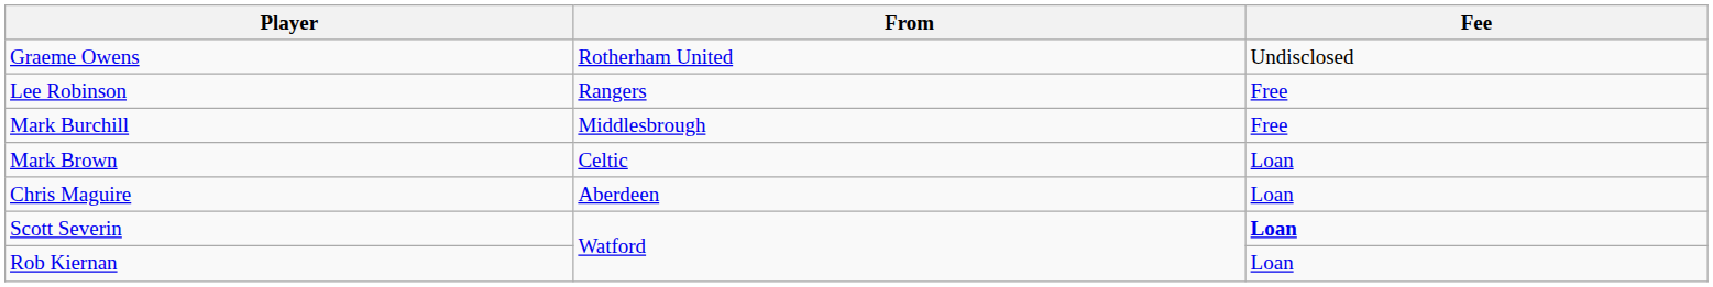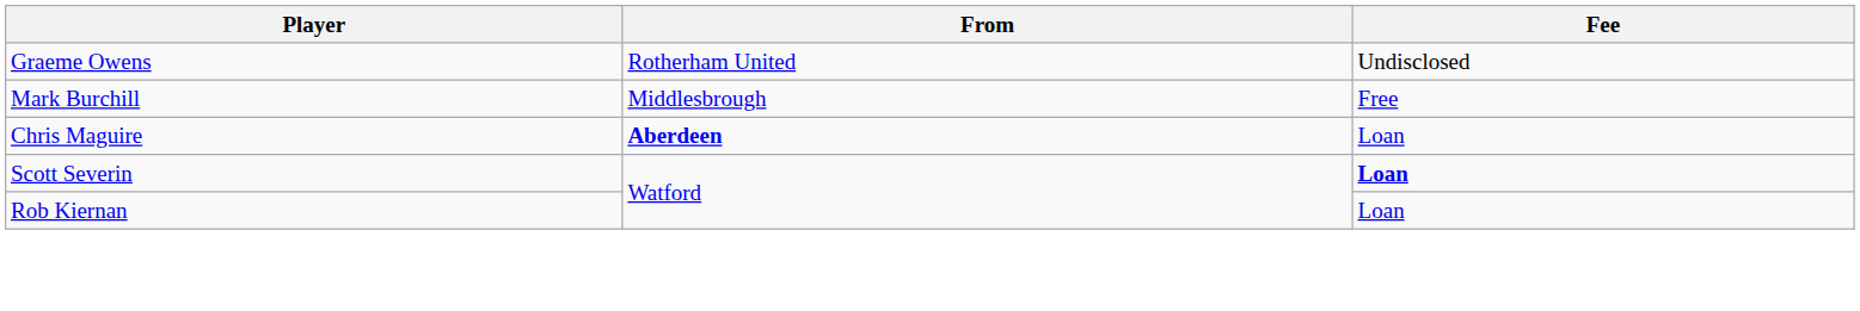- row: Lee Robinson | Rangers | Free
- row: Mark Brown | Celtic | Loan
Chris Maguire | From: normal -> bold
